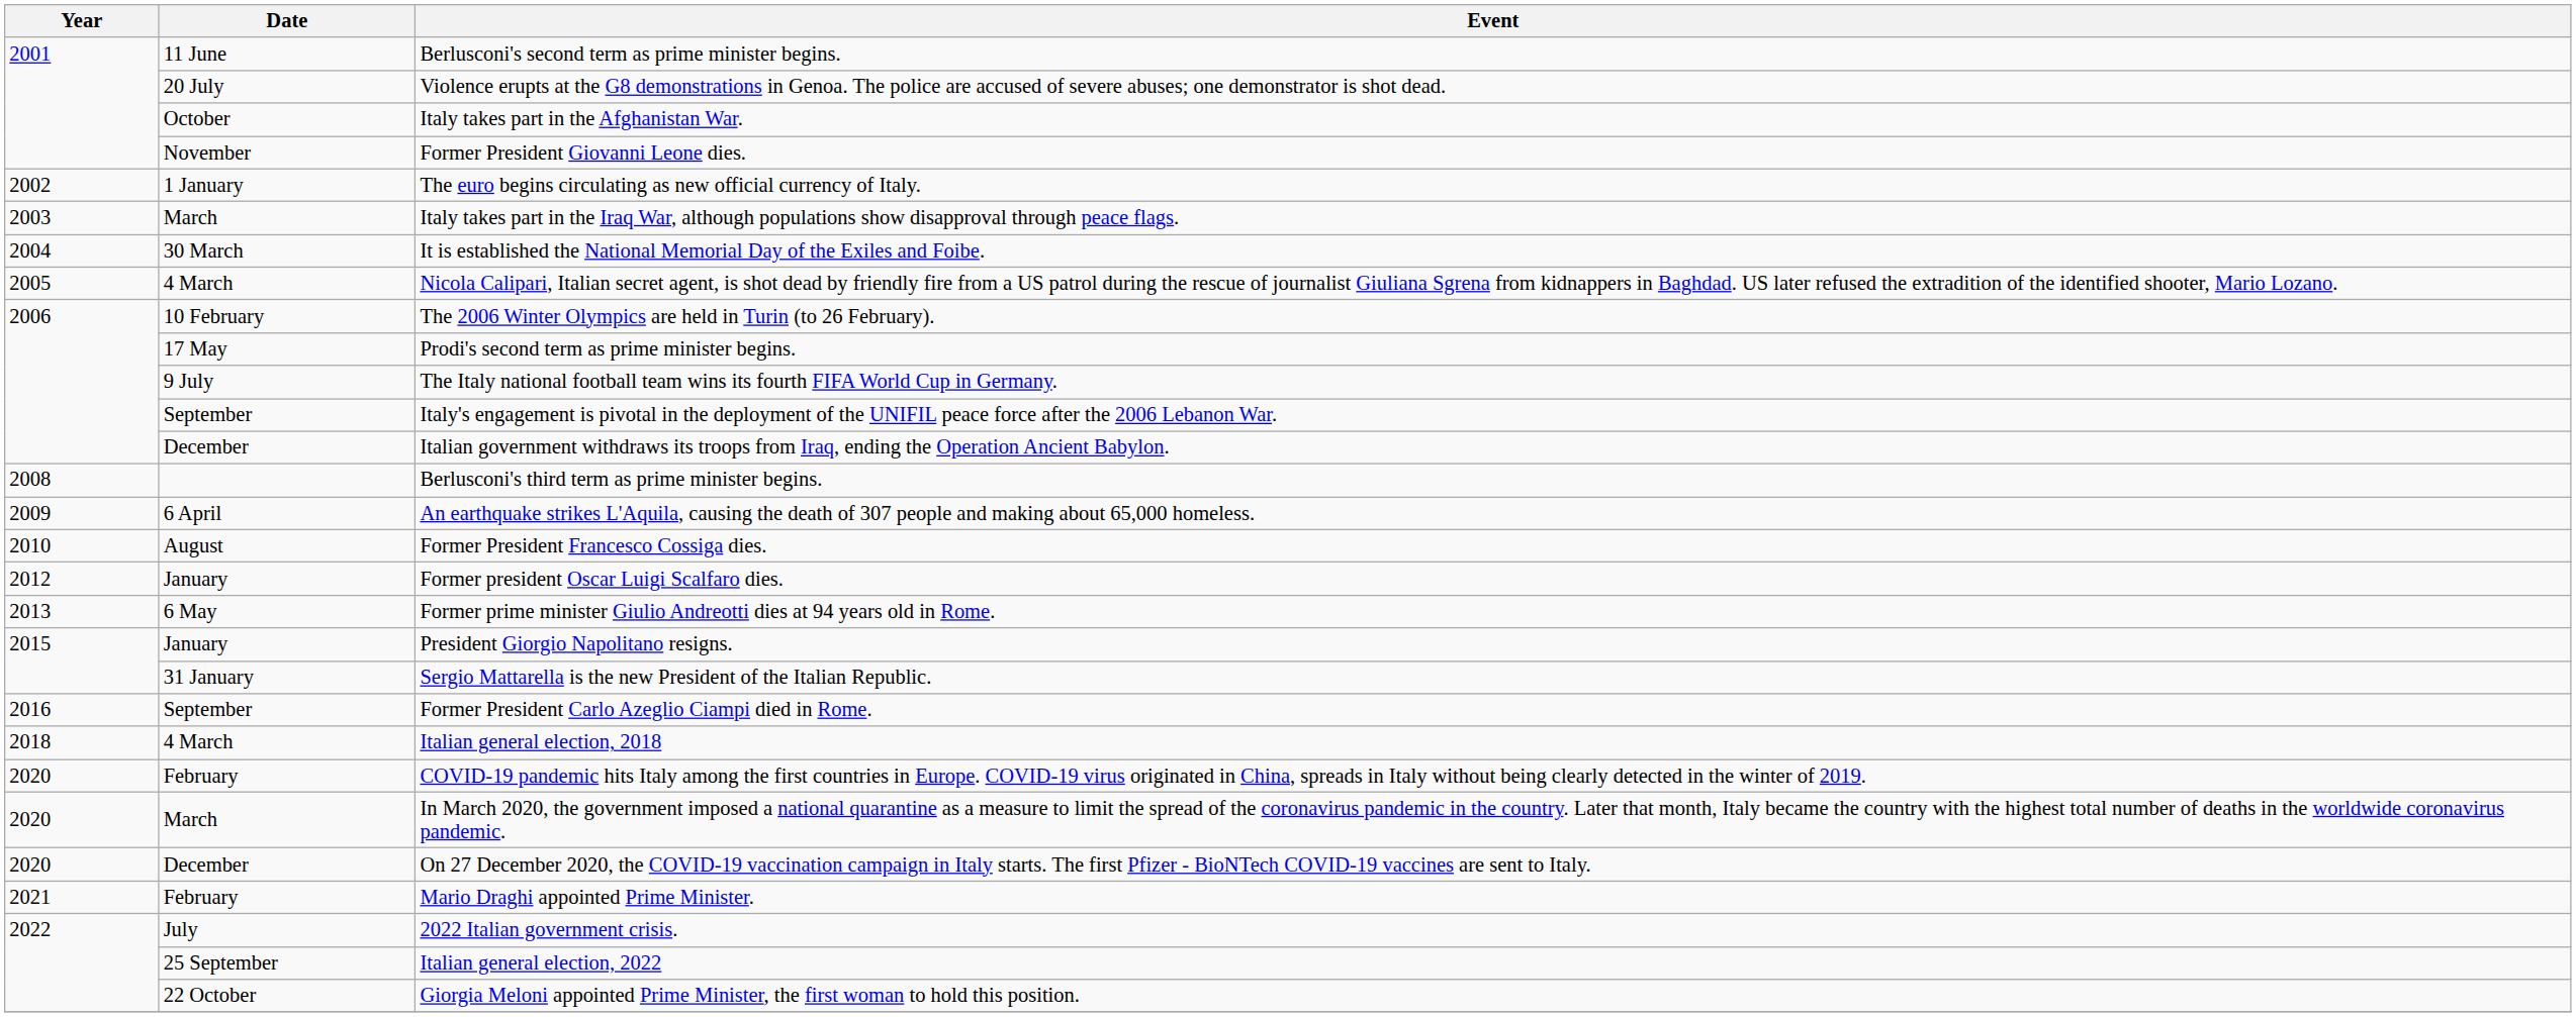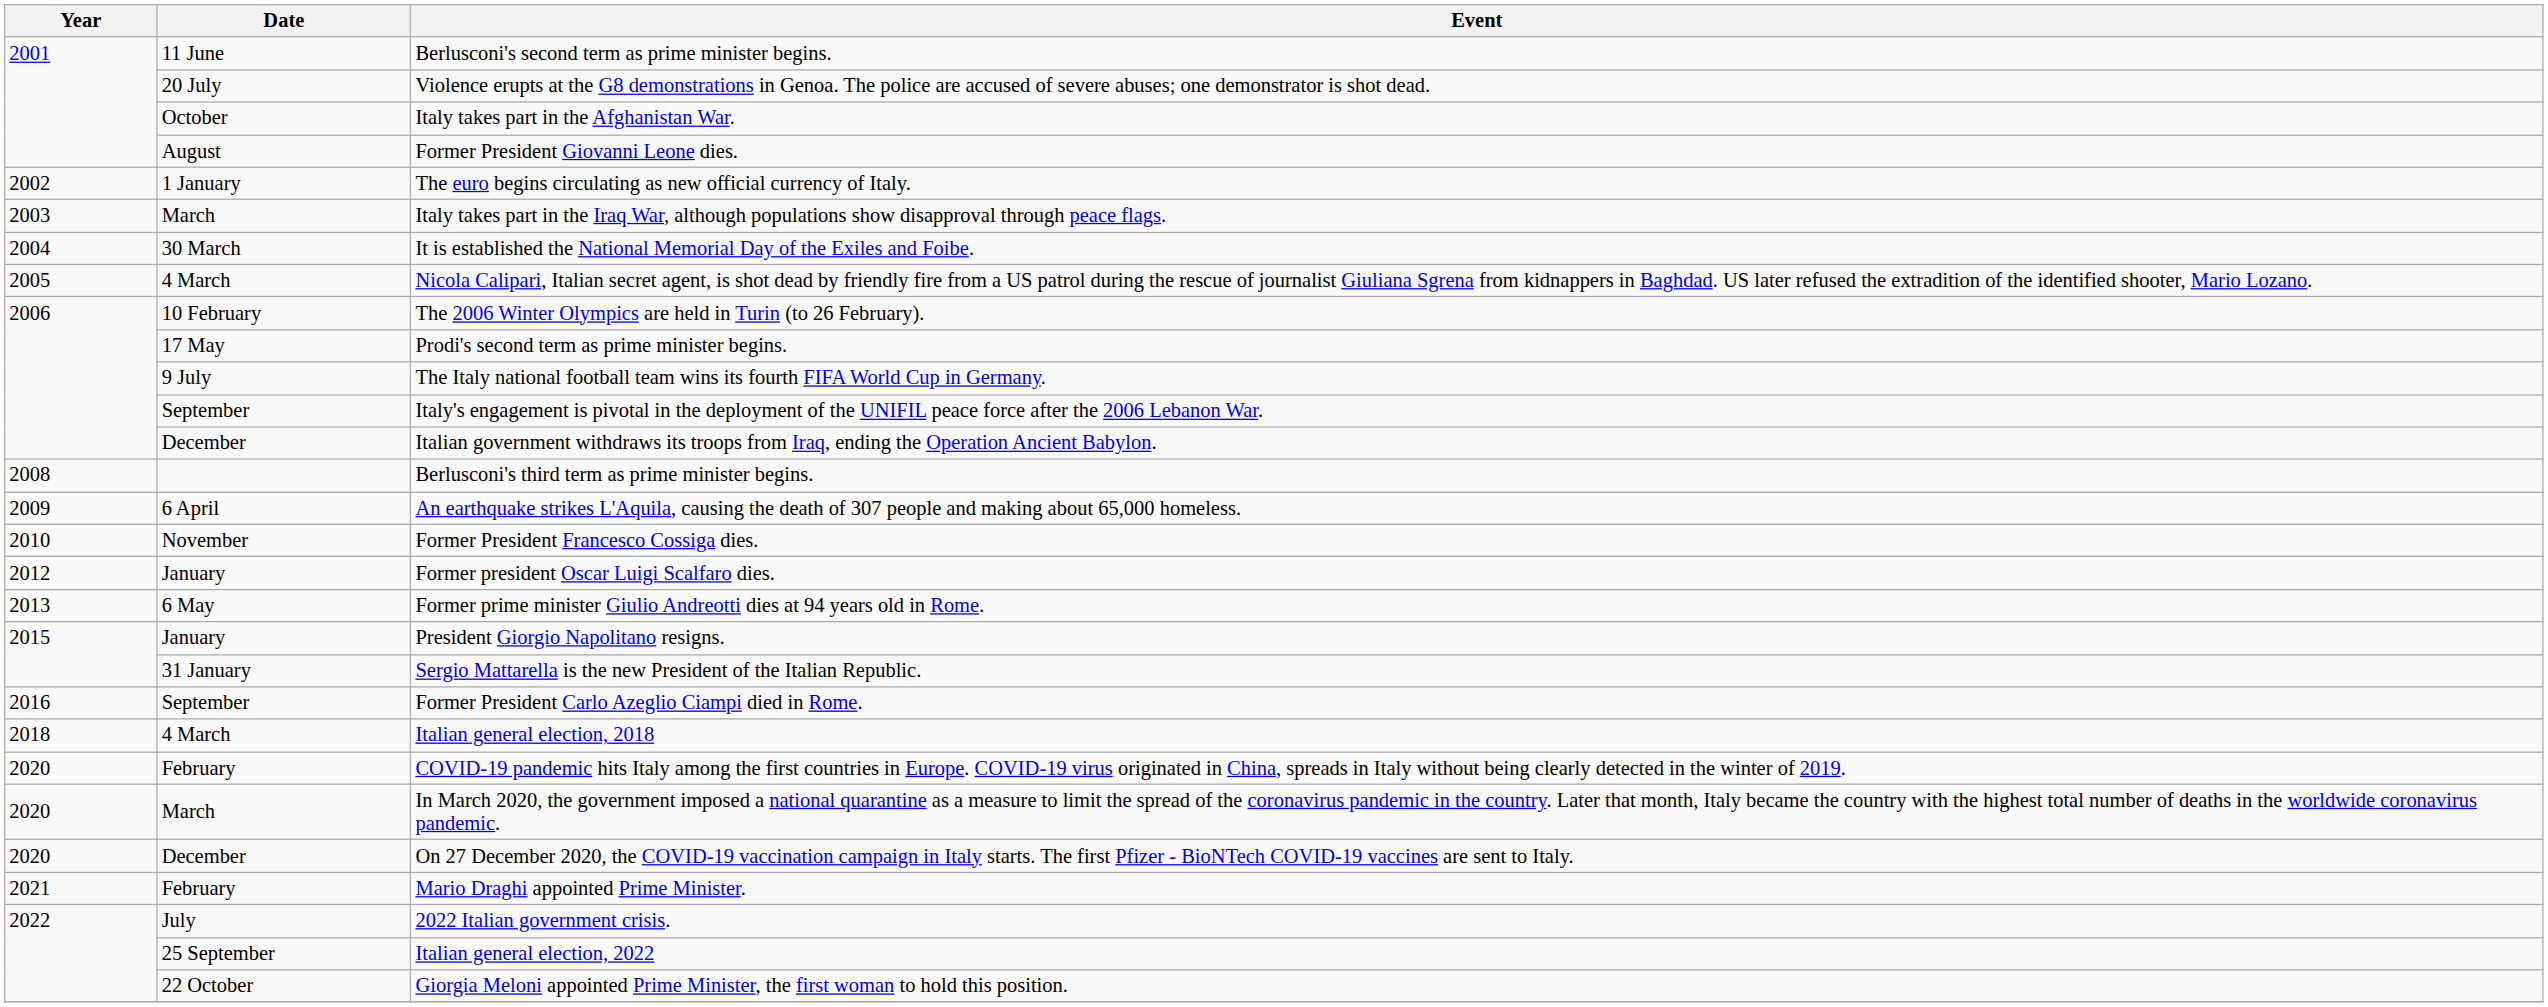Former President Giovanni Leone dies. | Date: November -> August
Former President Francesco Cossiga dies. | Date: August -> November
